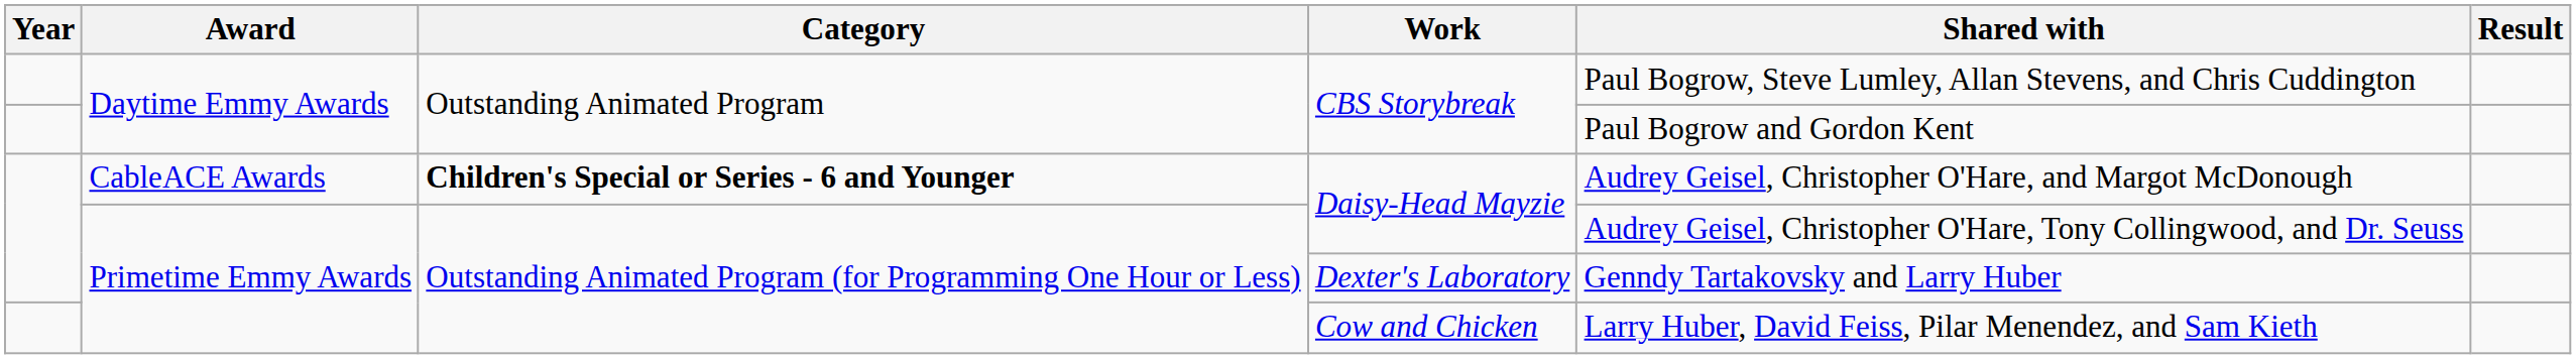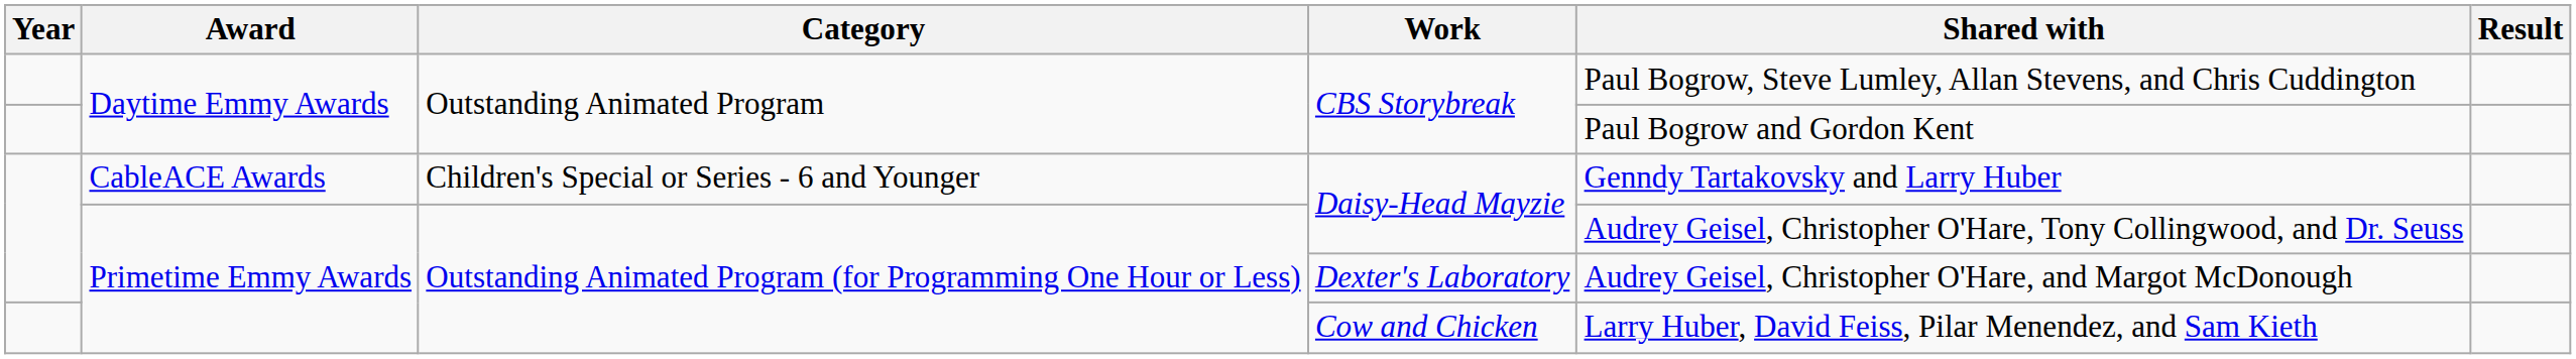CableACE Awards / Daisy-Head Mayzie | Category: bold -> normal
CableACE Awards / Daisy-Head Mayzie | Shared with: Audrey Geisel, Christopher O'Hare, and Margot McDonough -> Genndy Tartakovsky and Larry Huber
Dexter's Laboratory | Shared with: Genndy Tartakovsky and Larry Huber -> Audrey Geisel, Christopher O'Hare, and Margot McDonough
